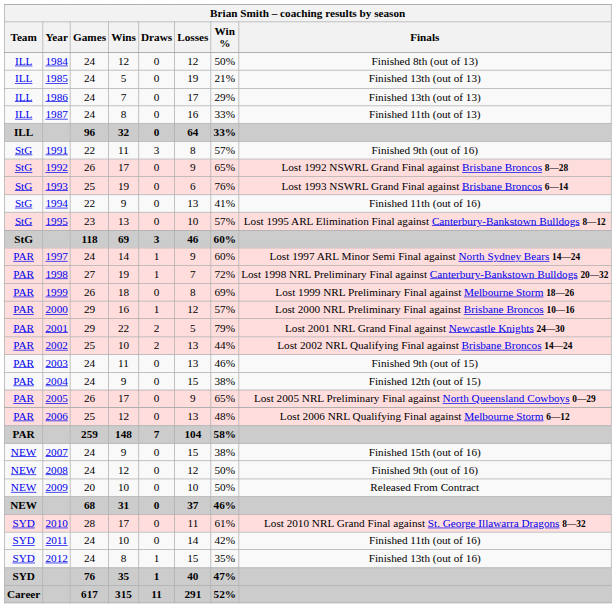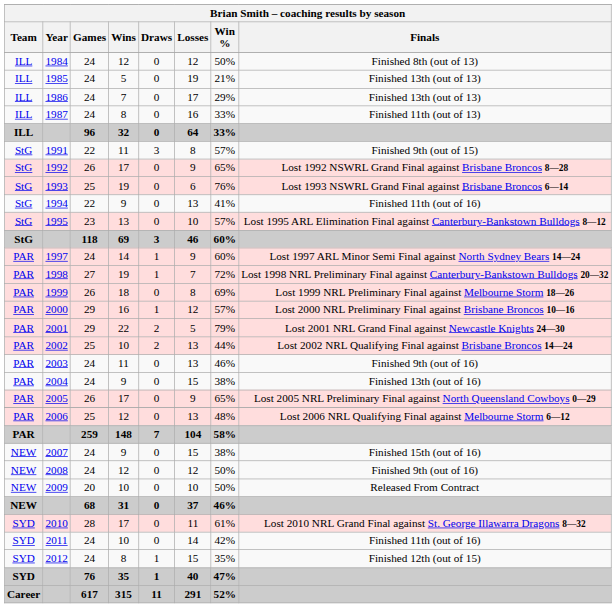1991 | Finals: Finished 9th (out of 16) -> Finished 9th (out of 15)
2003 | Finals: Finished 9th (out of 15) -> Finished 9th (out of 16)
2004 | Finals: Finished 12th (out of 15) -> Finished 13th (out of 16)
2012 | Finals: Finished 13th (out of 16) -> Finished 12th (out of 15)
